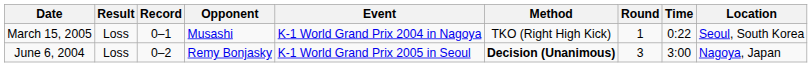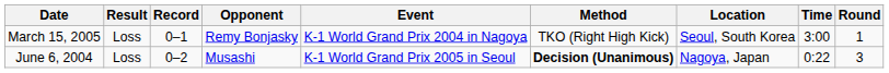columns swapped: Round <-> Location
March 15, 2005 | Opponent: Musashi -> Remy Bonjasky
March 15, 2005 | Time: 0:22 -> 3:00
June 6, 2004 | Opponent: Remy Bonjasky -> Musashi
June 6, 2004 | Time: 3:00 -> 0:22
